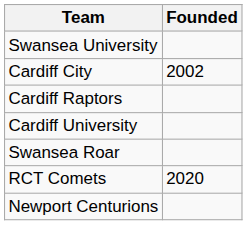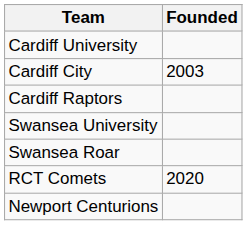rows swapped: Cardiff University <-> Swansea University
Cardiff City | Founded: 2002 -> 2003
